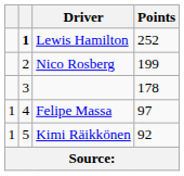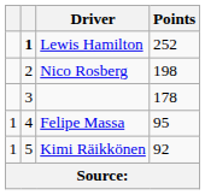Nico Rosberg | Points: 199 -> 198
Felipe Massa | Points: 97 -> 95
